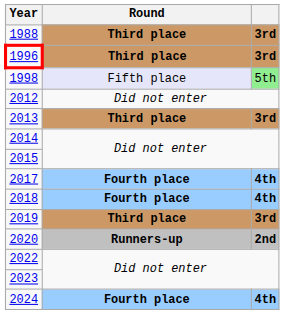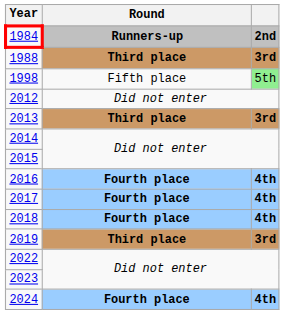+ row: 1984 | Runners-up | 2nd
- row: 1996 | Third place | 3rd
1998 | Round: lavender background -> no background
+ row: 2016 | Fourth place | 4th
- row: 2020 | Runners-up | 2nd
